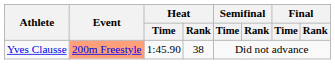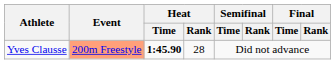Yves Clausse | Heat / Time: normal -> bold
Yves Clausse | Heat / Rank: 38 -> 28
